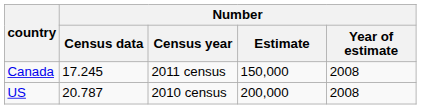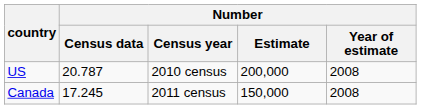rows swapped: US <-> Canada
